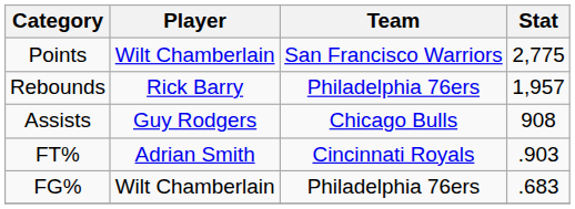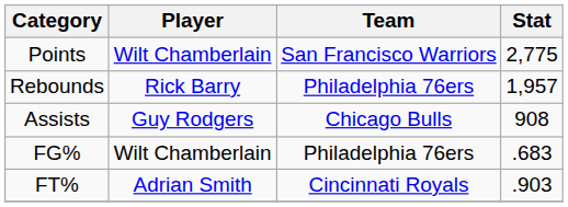rows swapped: FG% <-> FT%
